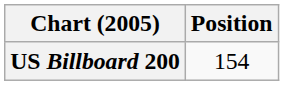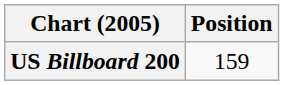US Billboard 200 | Position: 154 -> 159
